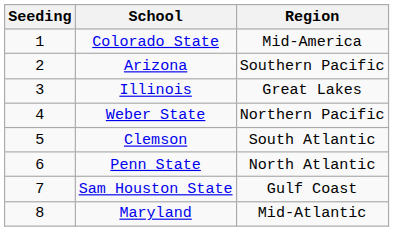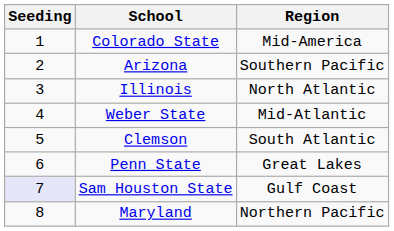Illinois | Region: Great Lakes -> North Atlantic
Weber State | Region: Northern Pacific -> Mid-Atlantic
Penn State | Region: North Atlantic -> Great Lakes
Sam Houston State | Seeding: no background -> lavender background
Maryland | Region: Mid-Atlantic -> Northern Pacific
